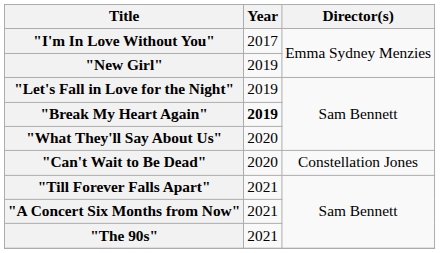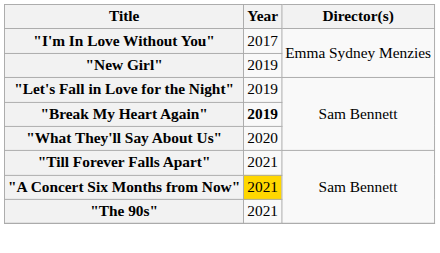- row: "Can't Wait to Be Dead" | 2020 | Constellation Jones
"A Concert Six Months from Now" | Year: no background -> gold background
